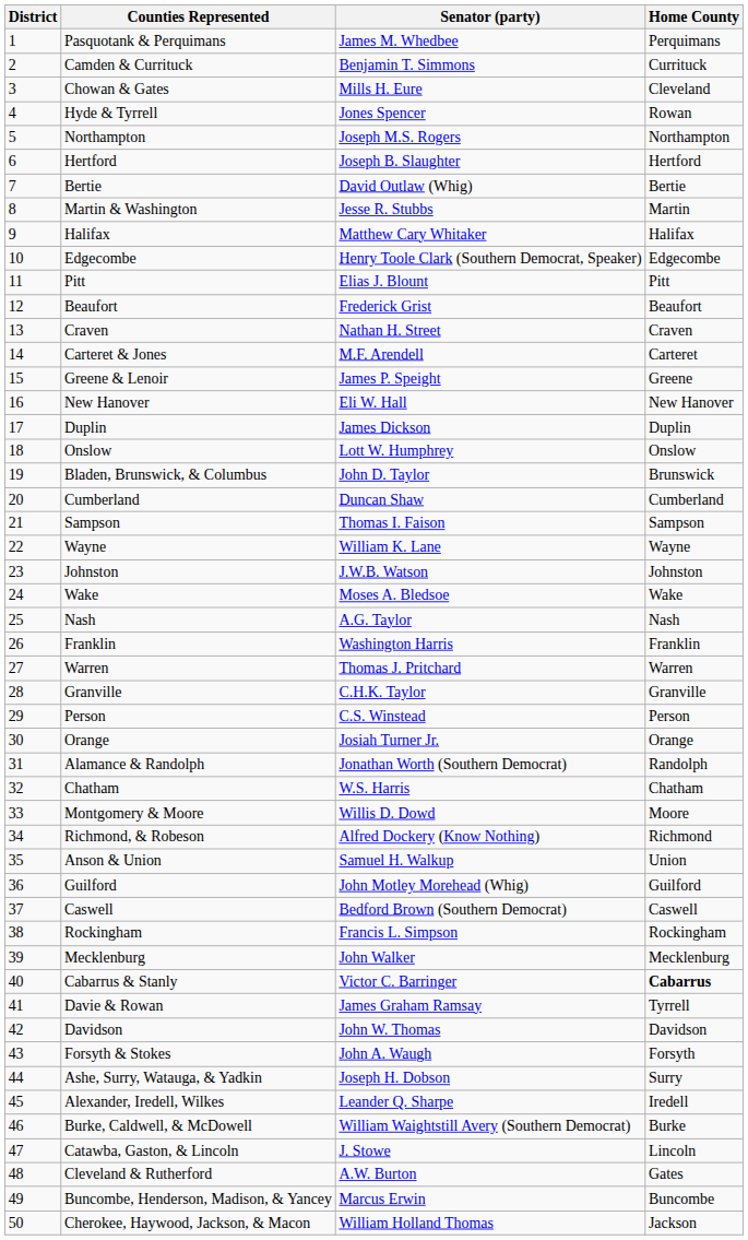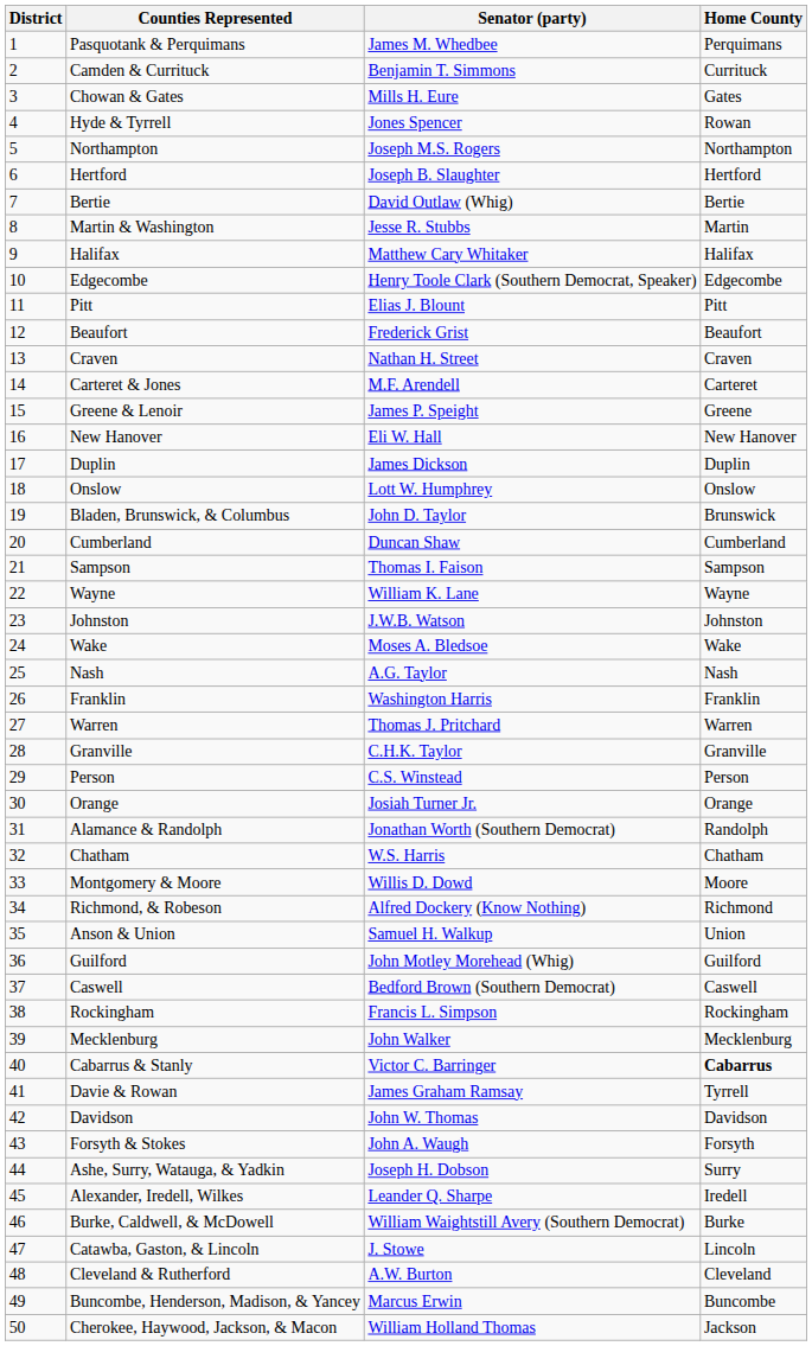Chowan & Gates | Home County: Cleveland -> Gates
Cleveland & Rutherford | Home County: Gates -> Cleveland
